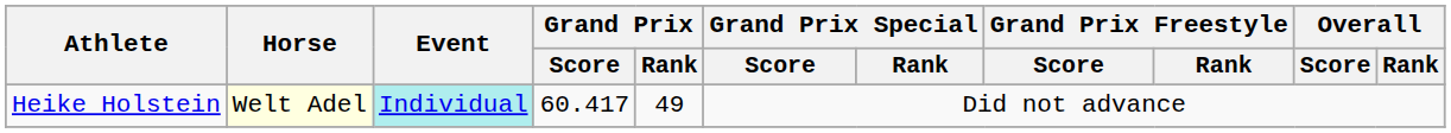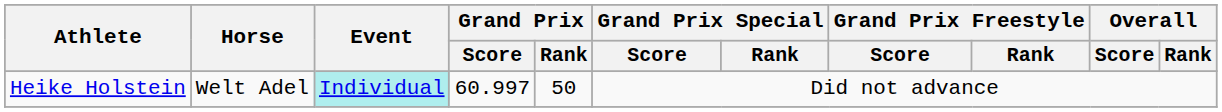Heike Holstein | Horse: lightyellow background -> no background
Heike Holstein | Grand Prix / Score: 60.417 -> 60.997
Heike Holstein | Grand Prix / Rank: 49 -> 50
